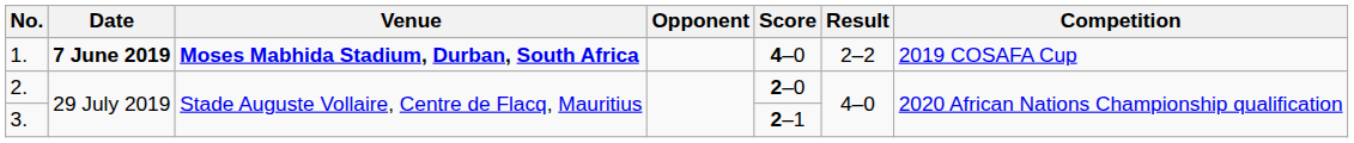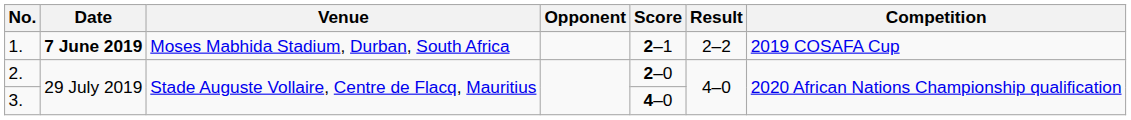1. | Venue: bold -> normal
1. | Score: 4–0 -> 2–1
3. | Score: 2–1 -> 4–0
